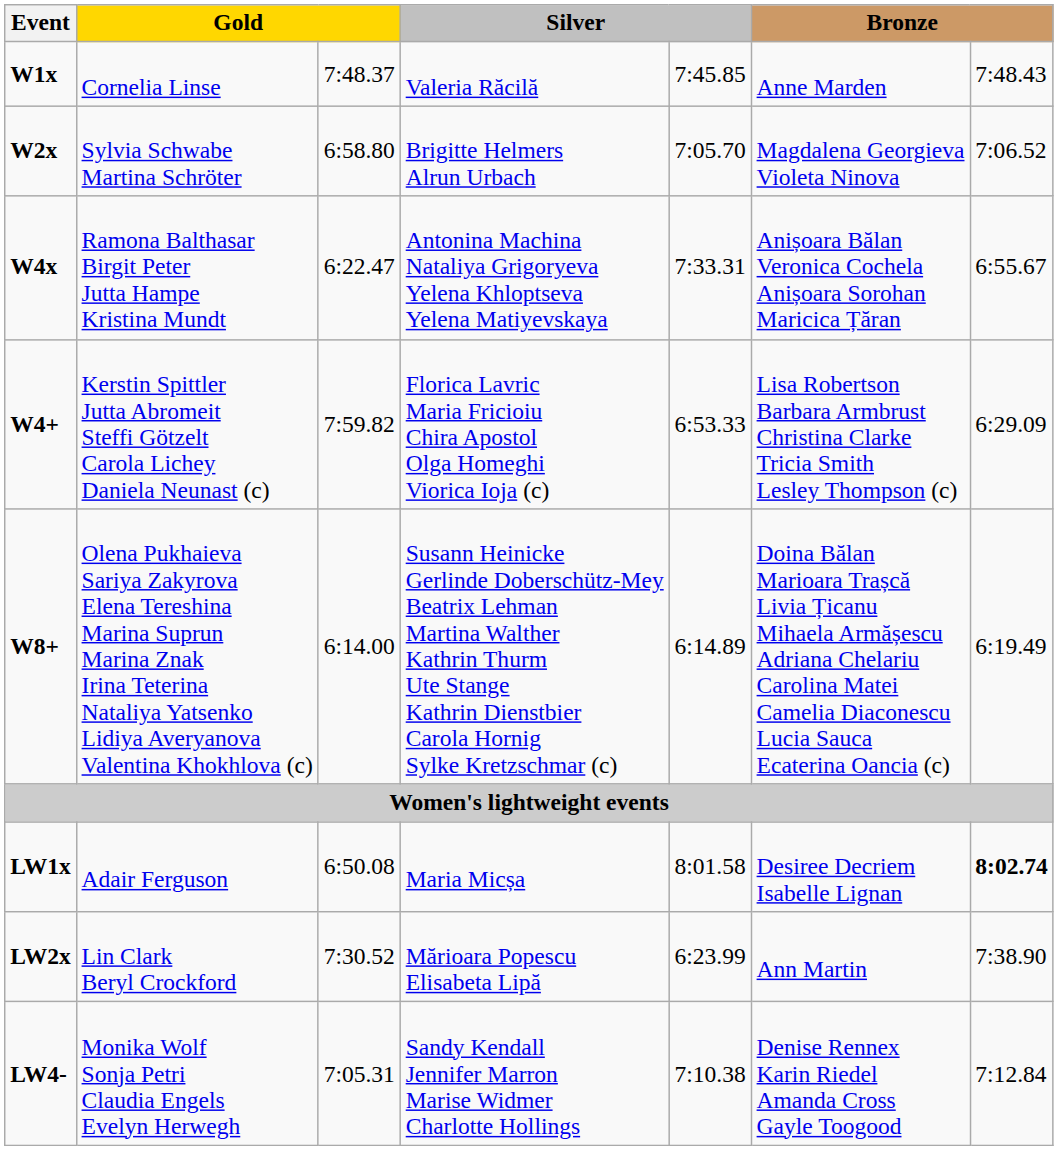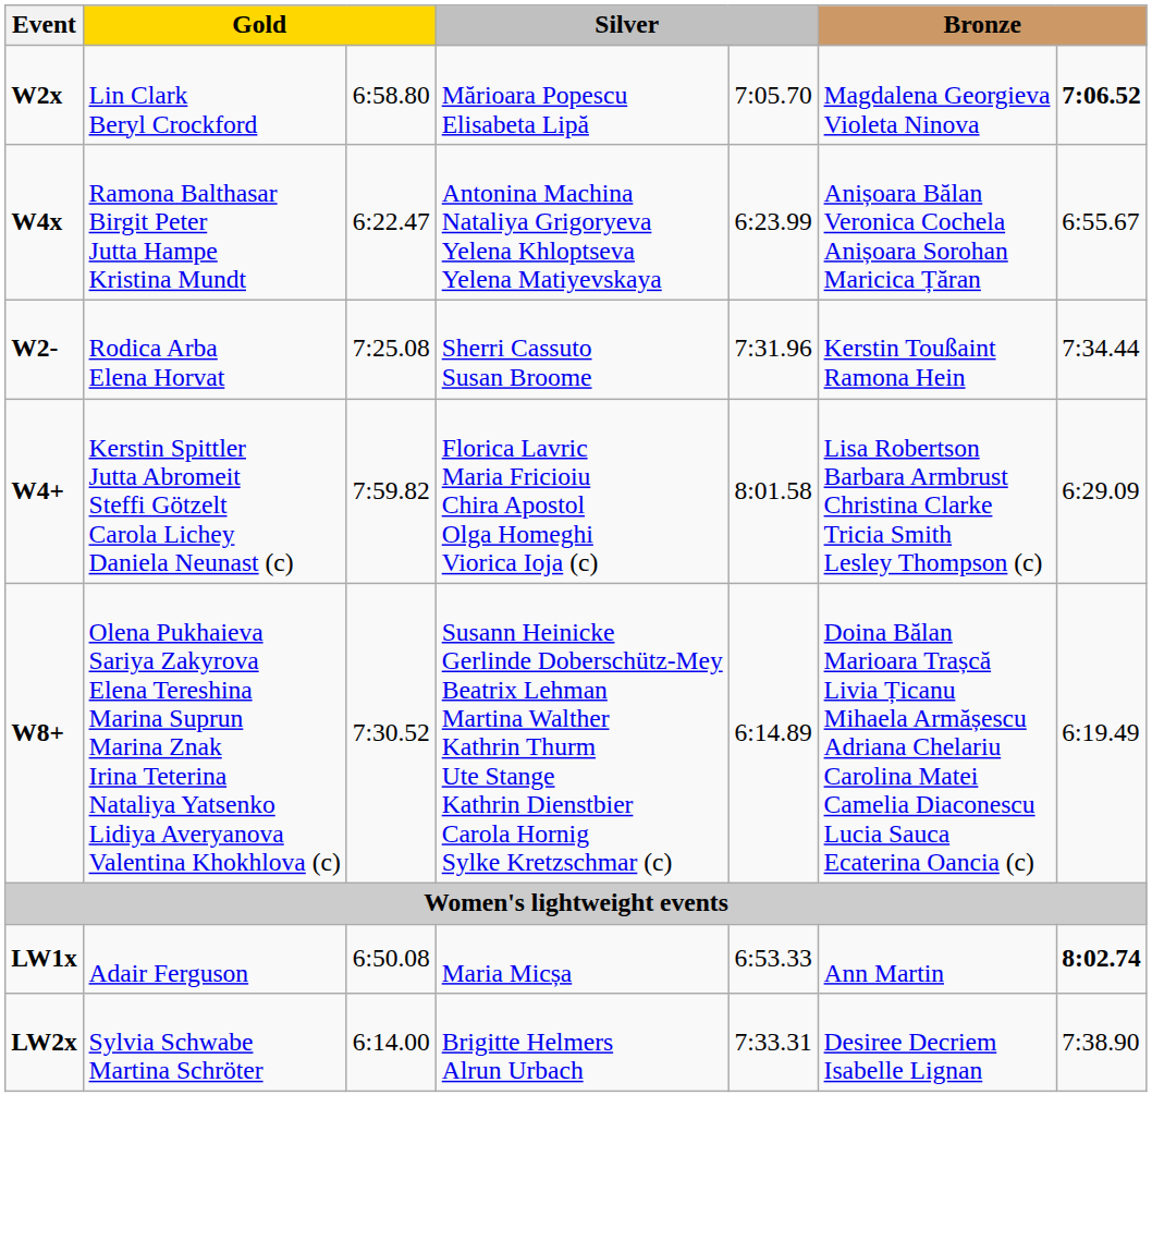- row: W1x | Cornelia Linse | 7:48.37 | Valeria Răcilă | 7:45.85 | Anne Marden | 7:48.43
W2x | column 2: Sylvia Schwabe Martina Schröter -> Lin Clark Beryl Crockford
W2x | column 4: Brigitte Helmers Alrun Urbach -> Mărioara Popescu Elisabeta Lipă
W2x | column 7: normal -> bold
W4x | column 5: 7:33.31 -> 6:23.99
+ row: W2- | Rodica Arba Elena Horvat | 7:25.08 | Sherri Cassuto Susan Broome | 7:31.96 | Kerstin Toußaint Ramona Hein | 7:34.44
W4+ | column 5: 6:53.33 -> 8:01.58
W8+ | column 3: 6:14.00 -> 7:30.52
LW1x | column 5: 8:01.58 -> 6:53.33
LW1x | column 6: Desiree Decriem Isabelle Lignan -> Ann Martin
LW2x | column 2: Lin Clark Beryl Crockford -> Sylvia Schwabe Martina Schröter
LW2x | column 3: 7:30.52 -> 6:14.00
LW2x | column 4: Mărioara Popescu Elisabeta Lipă -> Brigitte Helmers Alrun Urbach
LW2x | column 5: 6:23.99 -> 7:33.31
LW2x | column 6: Ann Martin -> Desiree Decriem Isabelle Lignan
- row: LW4- | Monika Wolf Sonja Petri Claudia Engels Evelyn Herwegh | 7:05.31 | Sandy Kendall Jennifer Marron Marise Widmer Charlotte Hollings | 7:10.38 | Denise Rennex Karin Riedel Amanda Cross Gayle Toogood | 7:12.84
